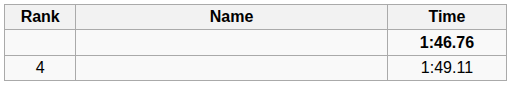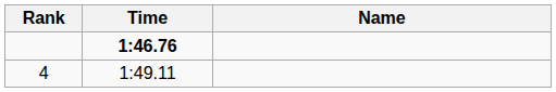columns swapped: Name <-> Time
